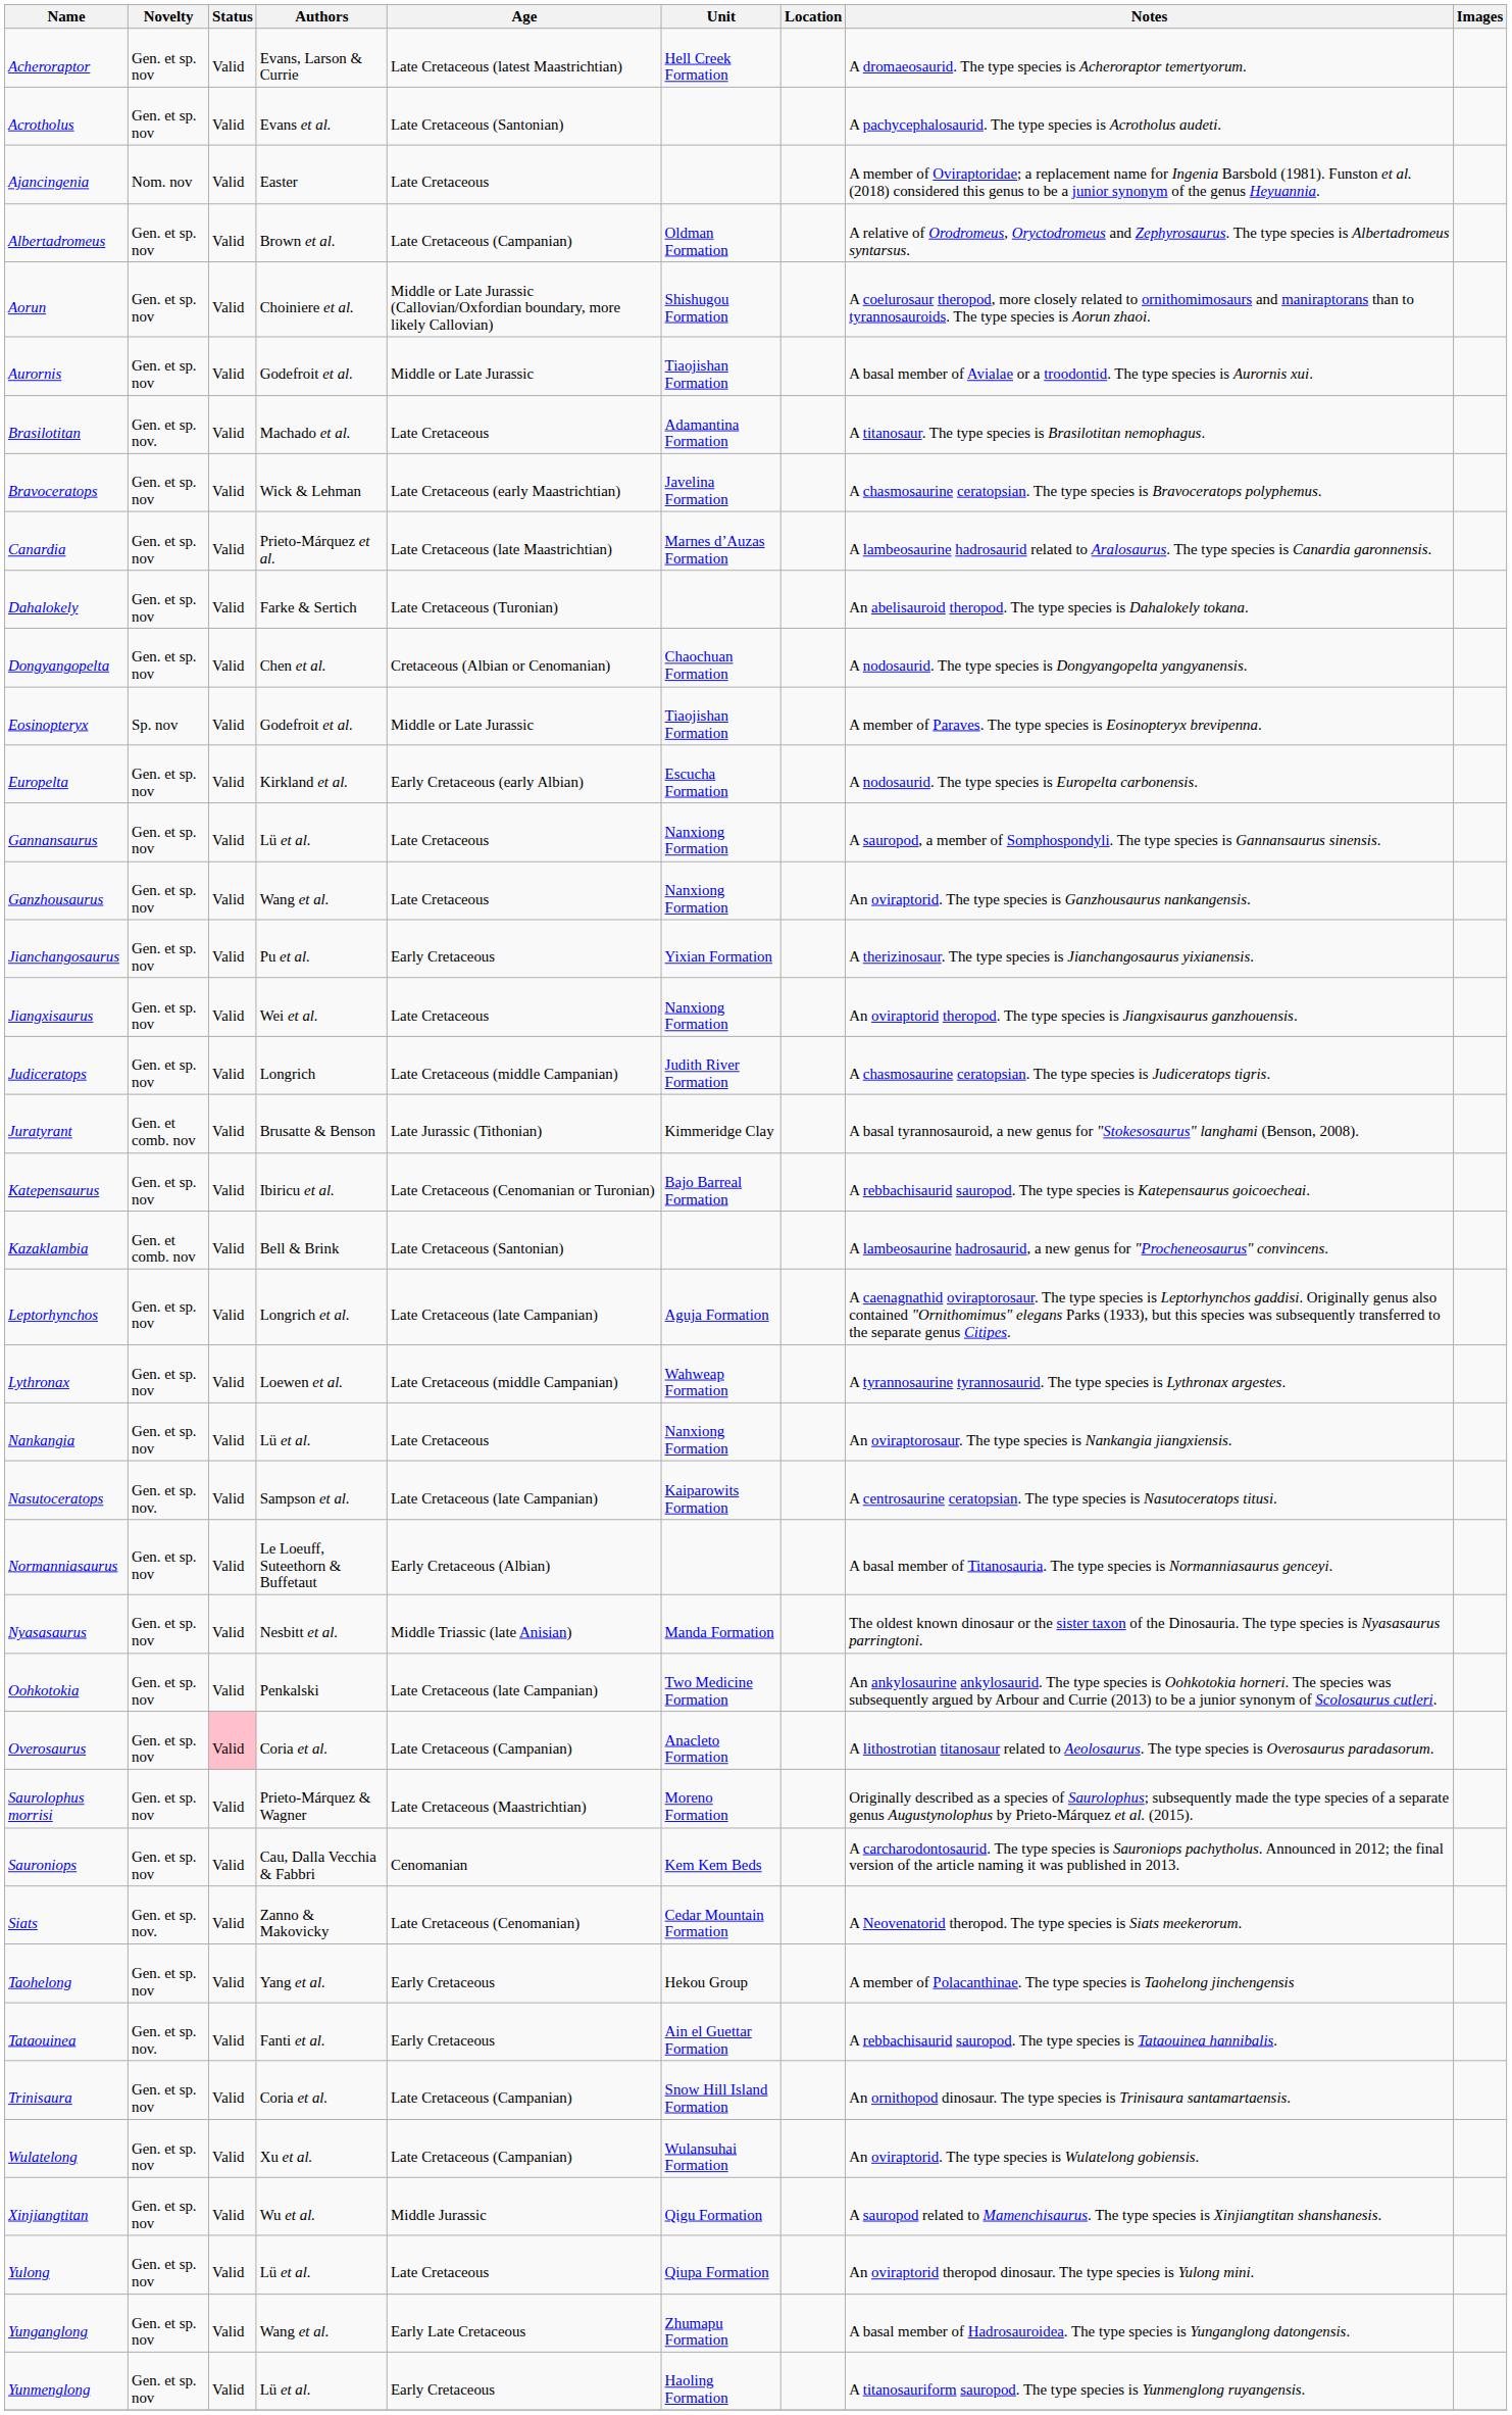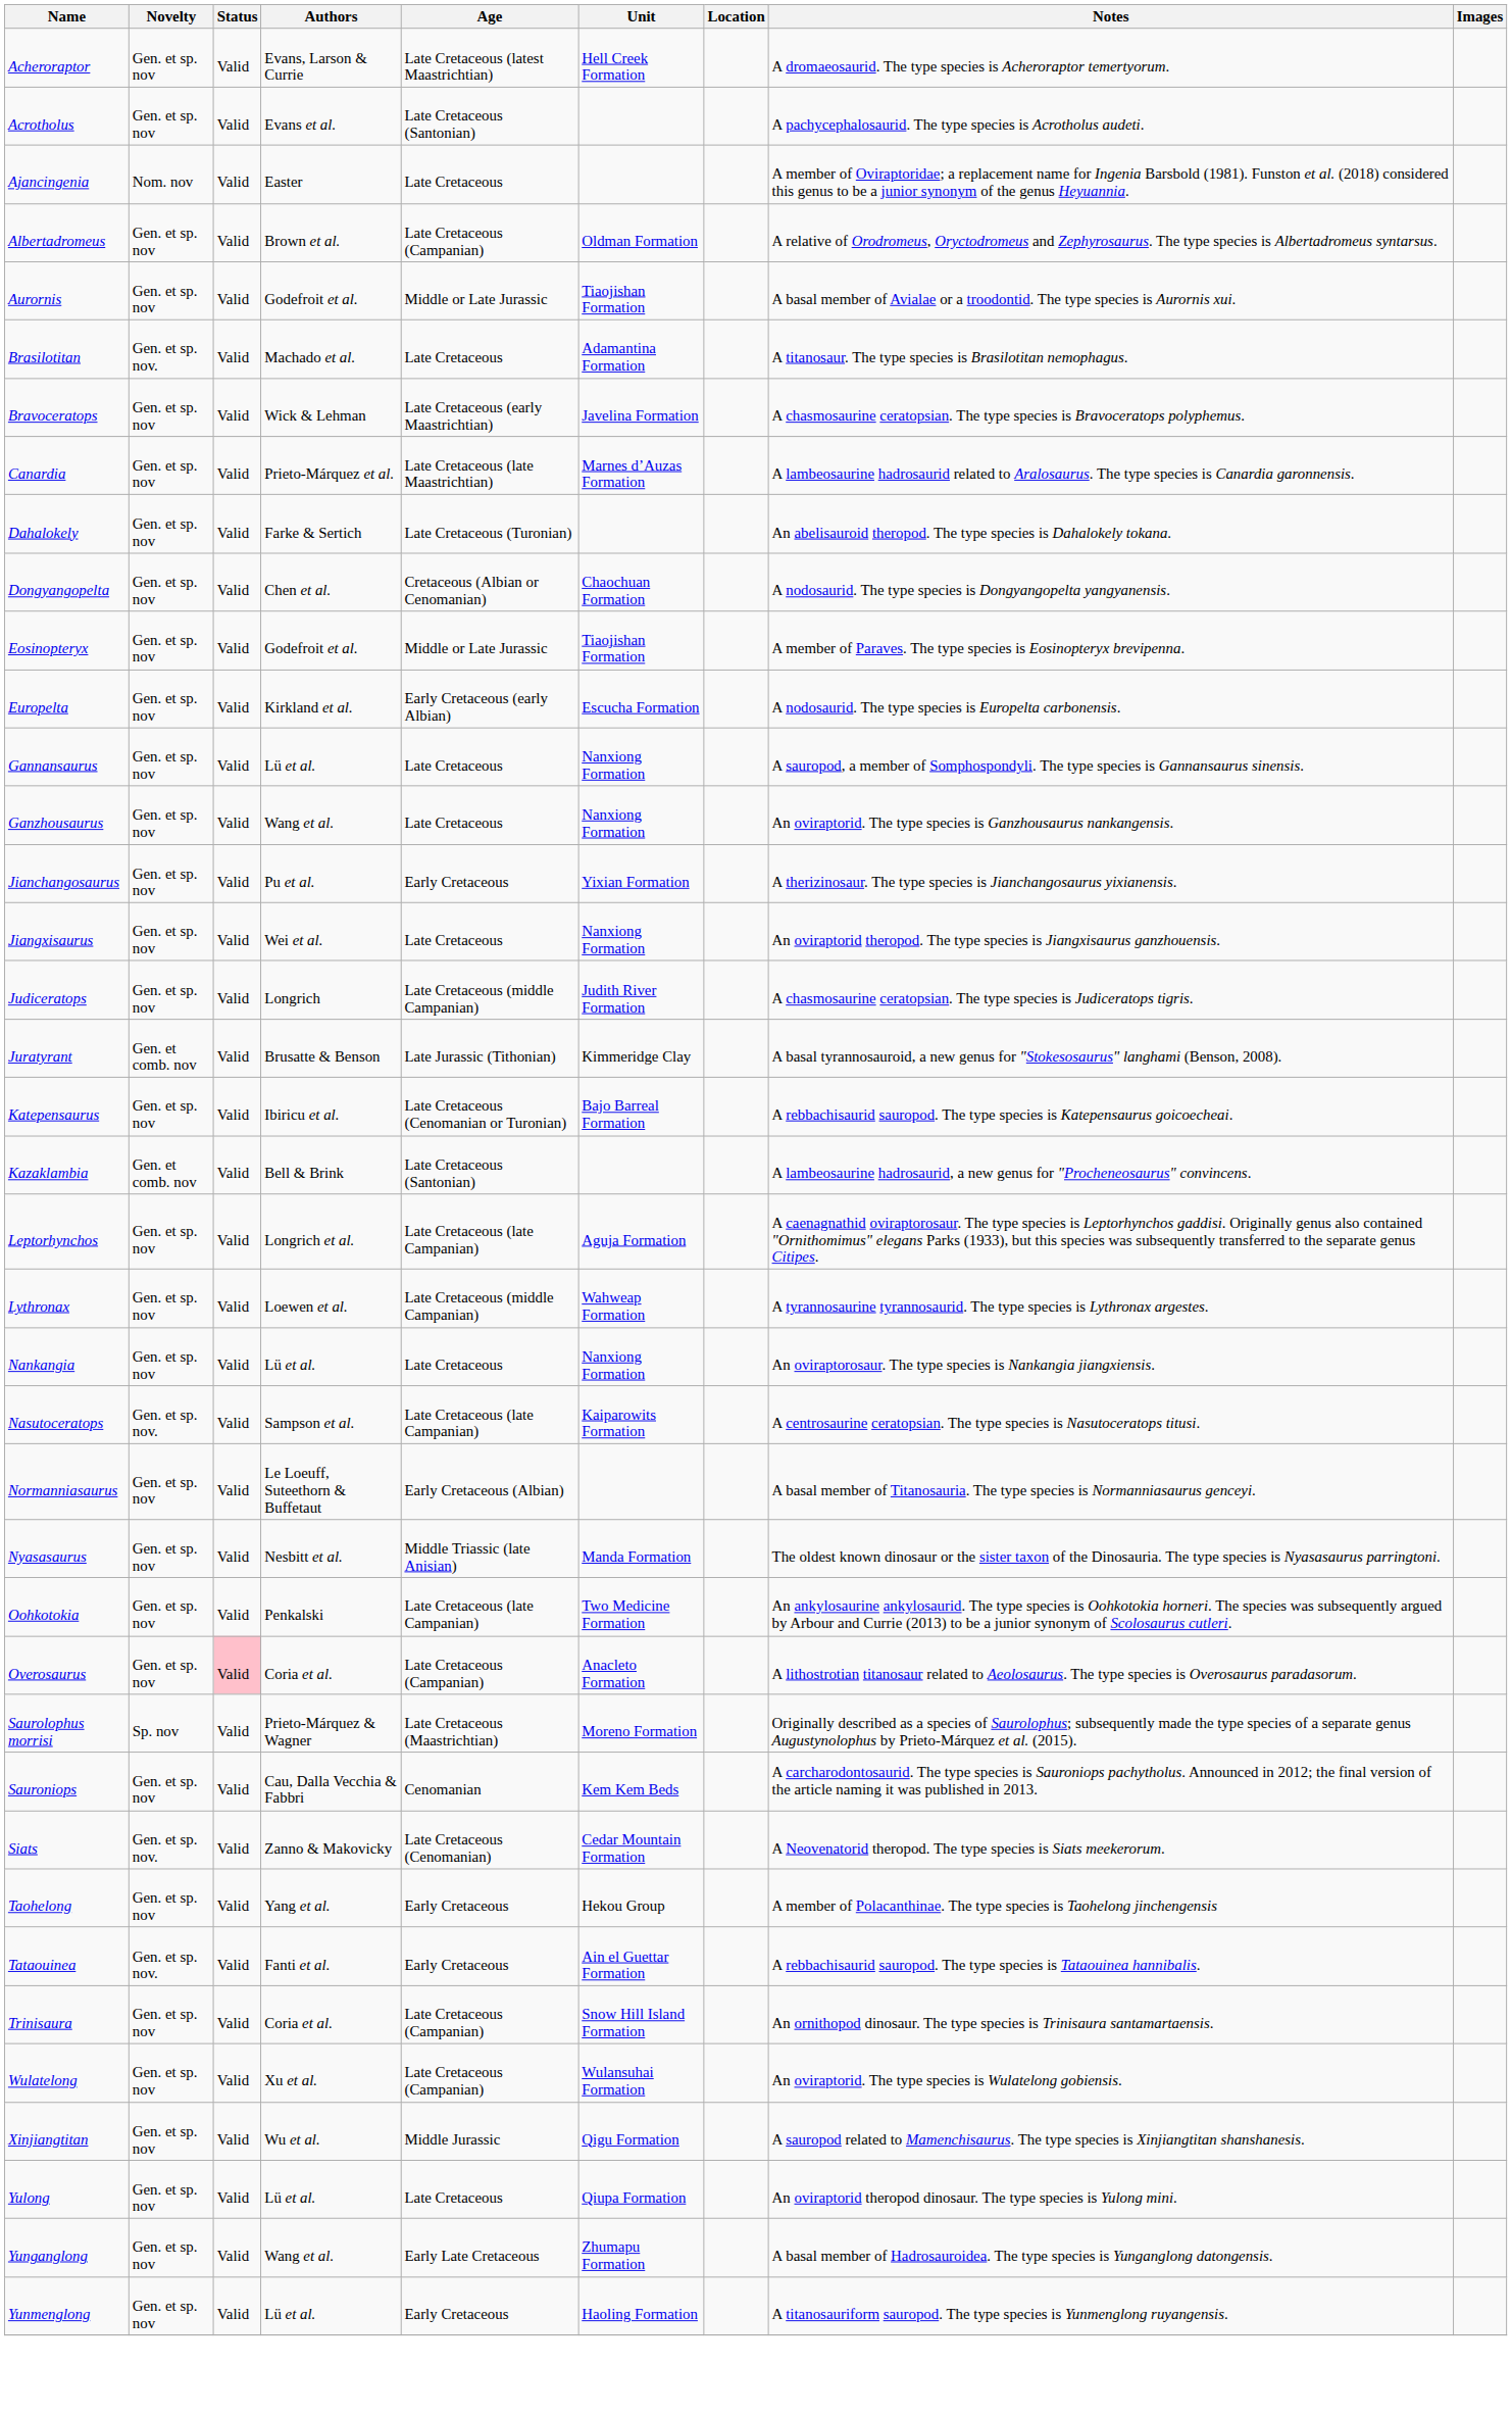- row: Aorun | Gen. et sp. nov | Valid | Choiniere et al. | Middle or Late Jurassic (Callovian/Oxfordian boundary, more likely Callovian) | Shishugou Formation | A coelurosaur theropod, more closely related to ornithomimosaurs and maniraptorans than to tyrannosauroids. The type species is Aorun zhaoi.
Eosinopteryx | Novelty: Sp. nov -> Gen. et sp. nov
Saurolophus morrisi | Novelty: Gen. et sp. nov -> Sp. nov
